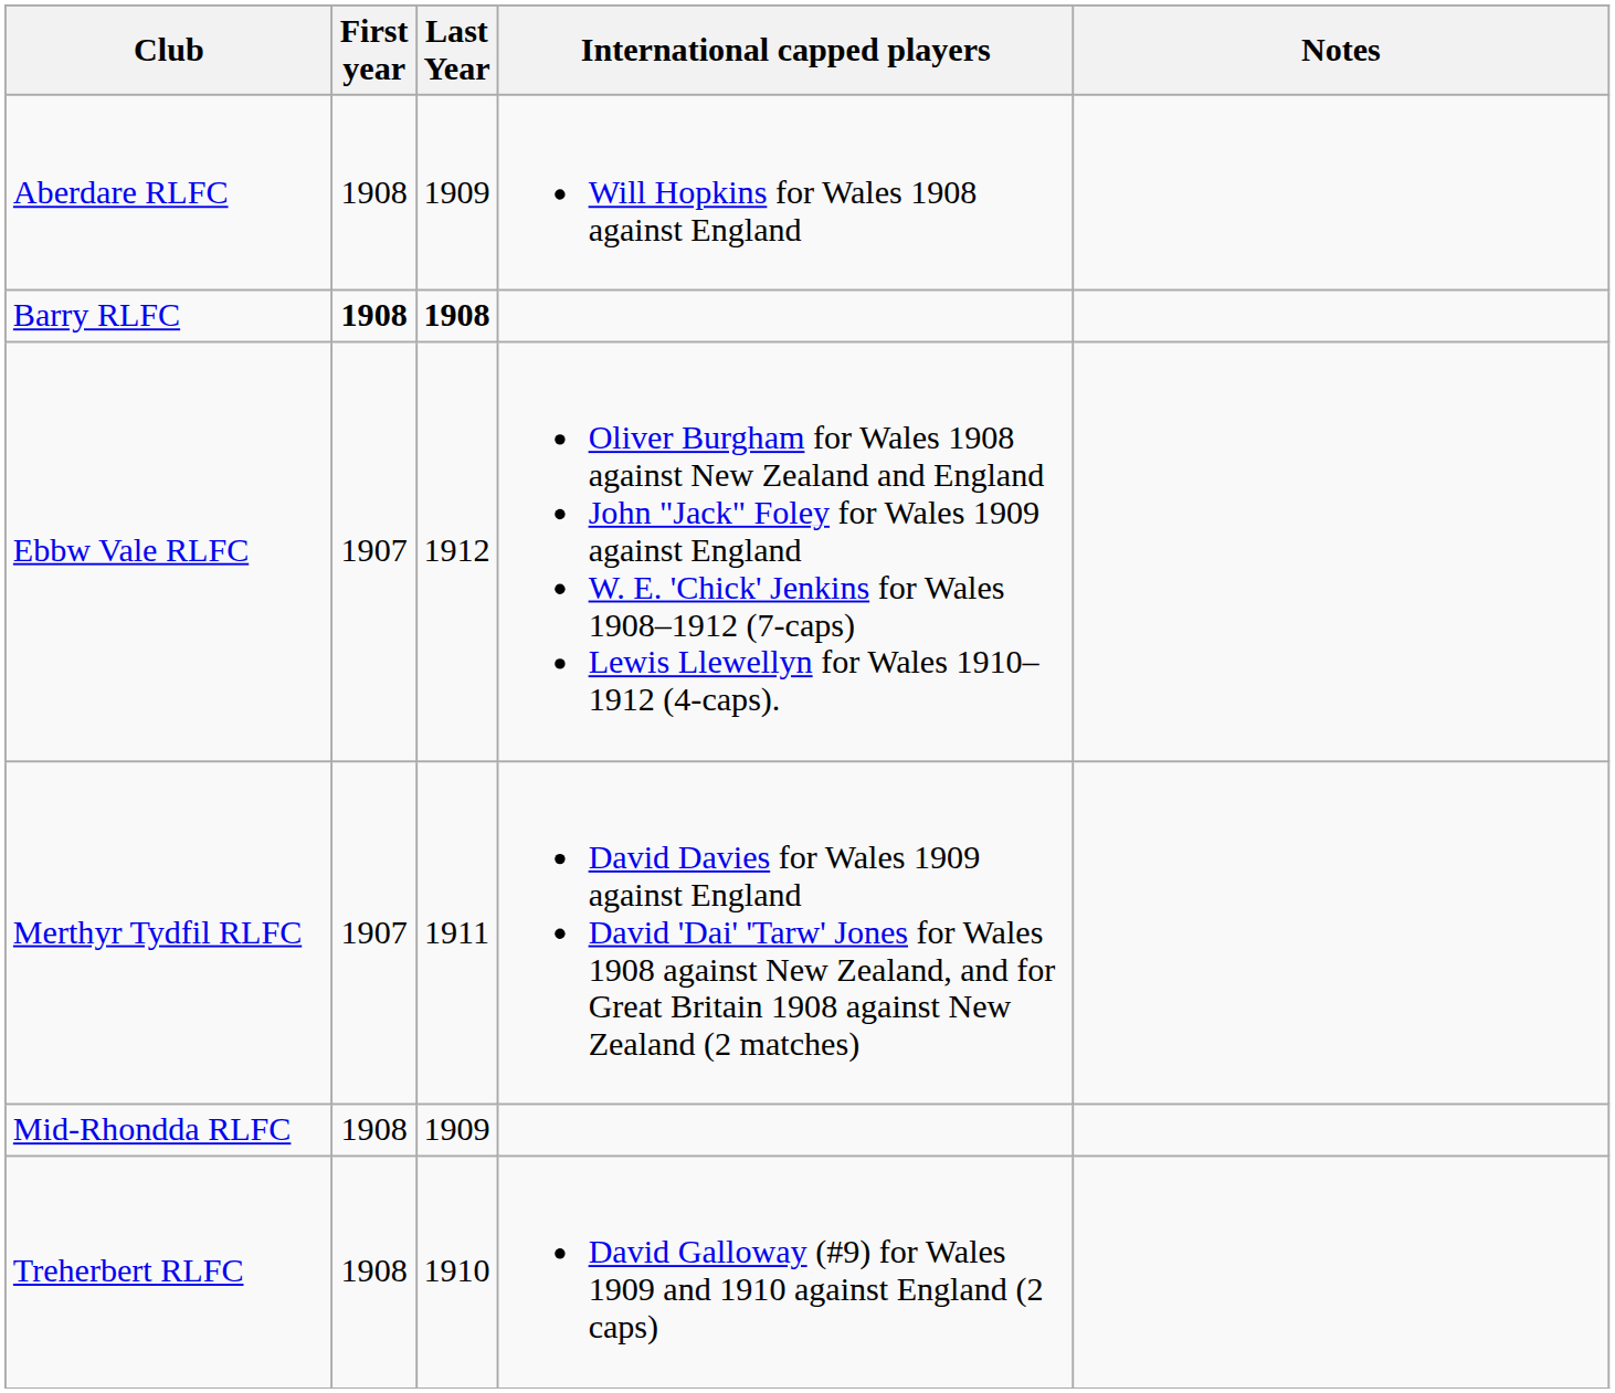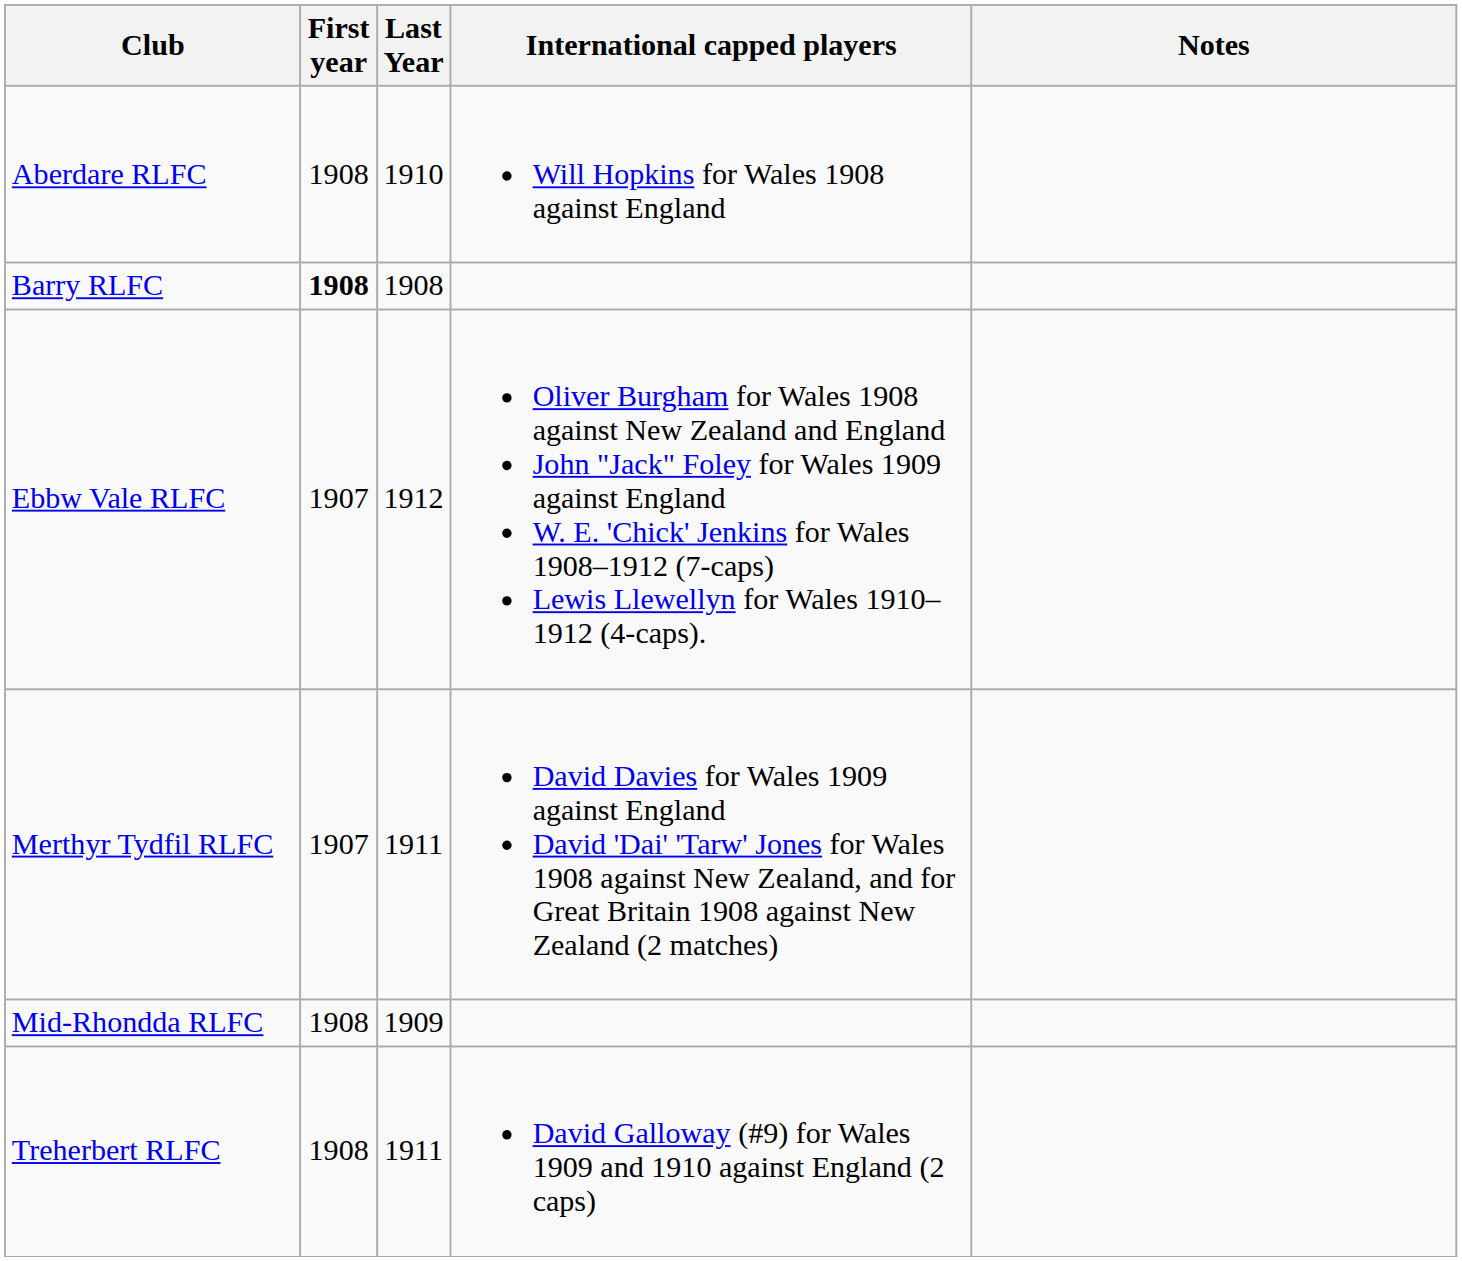Aberdare RLFC | Last Year: 1909 -> 1910
Barry RLFC | Last Year: bold -> normal
Treherbert RLFC | Last Year: 1910 -> 1911
